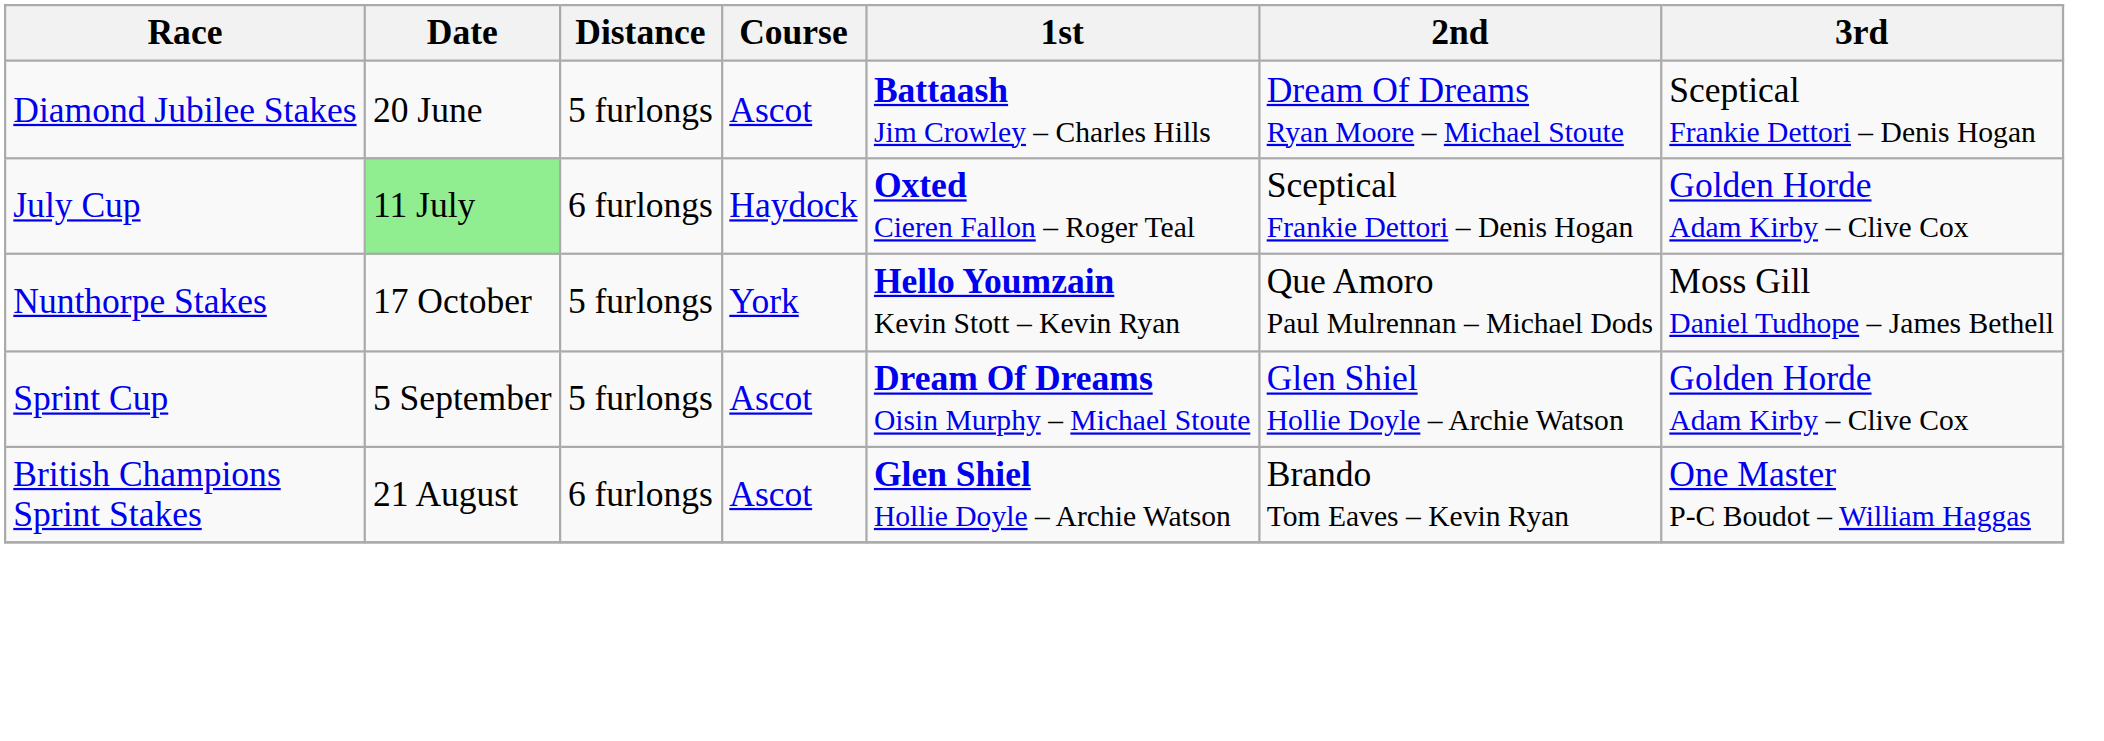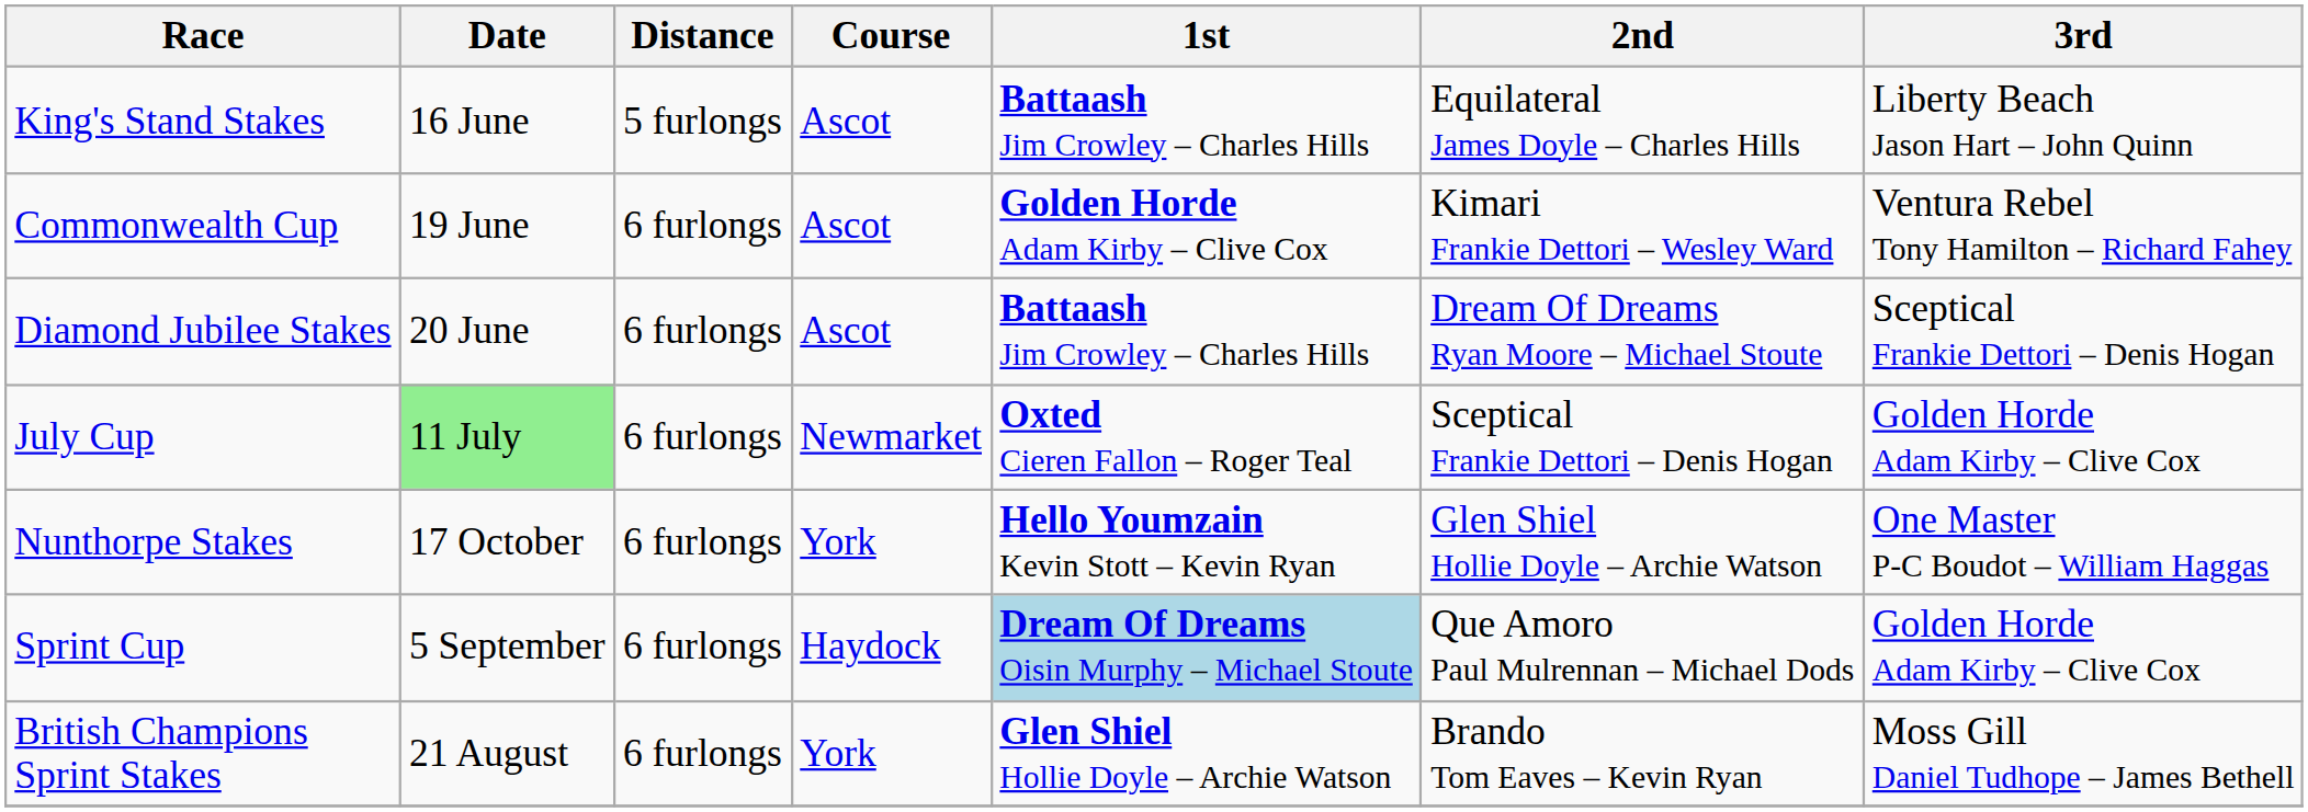+ row: King's Stand Stakes | 16 June | 5 furlongs | Ascot | Battaash Jim Crowley – Charles Hills | Equilateral James Doyle – Charles Hills | Liberty Beach Jason Hart – John Quinn
+ row: Commonwealth Cup | 19 June | 6 furlongs | Ascot | Golden Horde Adam Kirby – Clive Cox | Kimari Frankie Dettori – Wesley Ward | Ventura Rebel Tony Hamilton – Richard Fahey
Diamond Jubilee Stakes | Distance: 5 furlongs -> 6 furlongs
July Cup | Course: Haydock -> Newmarket
Nunthorpe Stakes | Distance: 5 furlongs -> 6 furlongs
Nunthorpe Stakes | 2nd: Que Amoro Paul Mulrennan – Michael Dods -> Glen Shiel Hollie Doyle – Archie Watson
Nunthorpe Stakes | 3rd: Moss Gill Daniel Tudhope – James Bethell -> One Master P-C Boudot – William Haggas
Sprint Cup | Distance: 5 furlongs -> 6 furlongs
Sprint Cup | Course: Ascot -> Haydock
Sprint Cup | 1st: no background -> lightblue background
Sprint Cup | 2nd: Glen Shiel Hollie Doyle – Archie Watson -> Que Amoro Paul Mulrennan – Michael Dods
British Champions Sprint Stakes | Course: Ascot -> York
British Champions Sprint Stakes | 3rd: One Master P-C Boudot – William Haggas -> Moss Gill Daniel Tudhope – James Bethell
